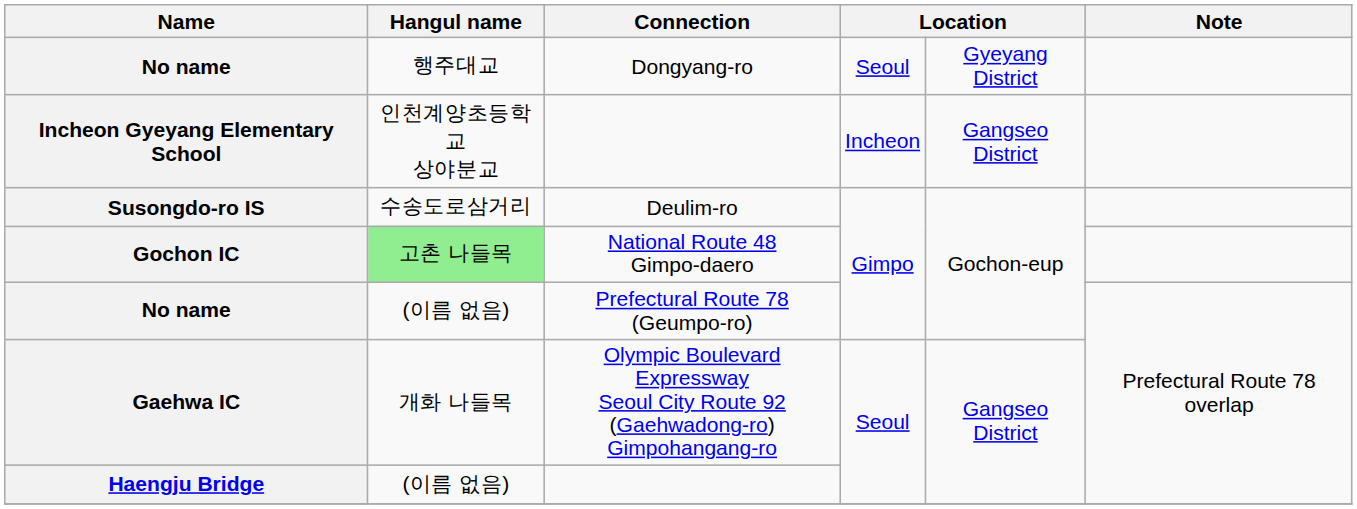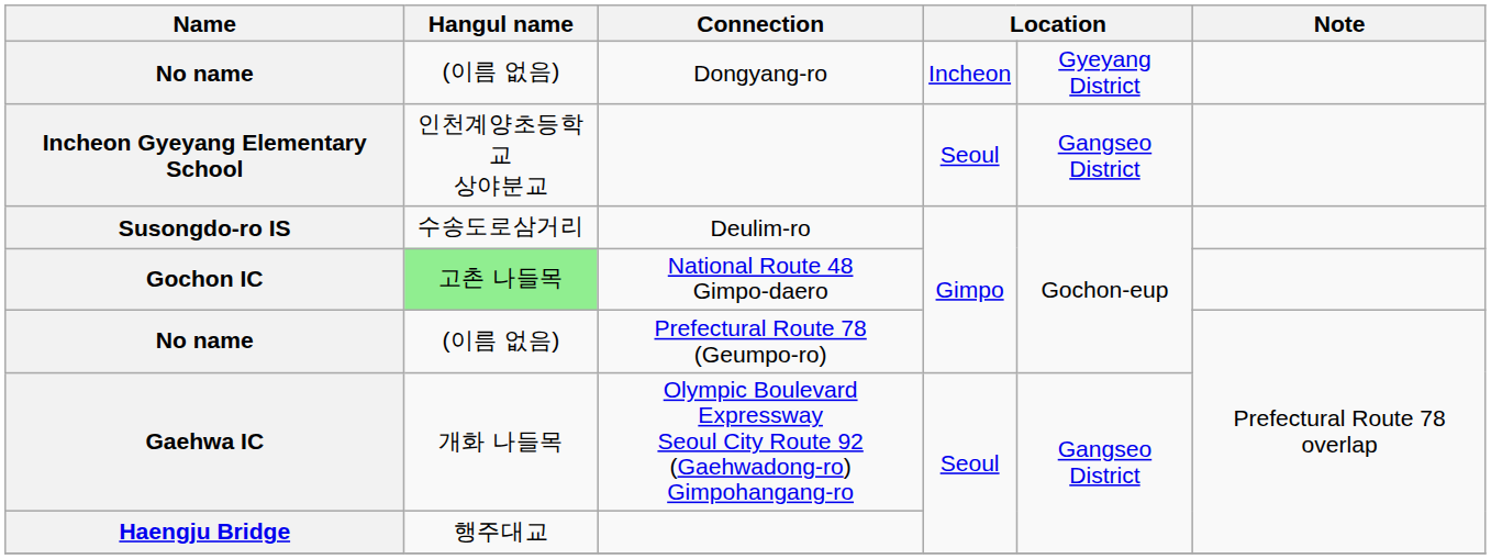No name / Dongyang-ro | Hangul name: 행주대교 -> (이름 없음)
No name / Dongyang-ro | column 4: Seoul -> Incheon
Incheon Gyeyang Elementary School | column 4: Incheon -> Seoul
Haengju Bridge | Hangul name: (이름 없음) -> 행주대교
